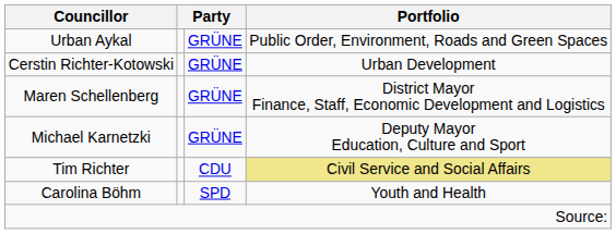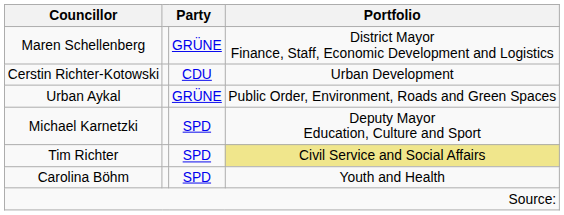rows swapped: Maren Schellenberg <-> Urban Aykal
Cerstin Richter-Kotowski | column 3: GRÜNE -> CDU
Michael Karnetzki | column 3: GRÜNE -> SPD
Tim Richter | column 3: CDU -> SPD
